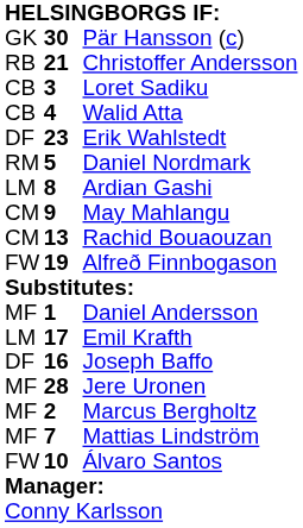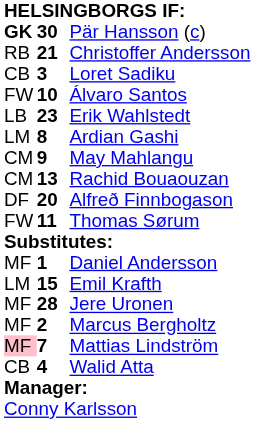Pär Hansson (c) | column 1: normal -> bold
rows swapped: Walid Atta <-> Álvaro Santos
Erik Wahlstedt | column 1: DF -> LB
- row: RM | 5 | Daniel Nordmark
Alfreð Finnbogason | column 1: FW -> DF
Alfreð Finnbogason | column 2: 19 -> 20
+ row: FW | 11 | Thomas Sørum
Emil Krafth | column 2: 17 -> 15
- row: DF | 16 | Joseph Baffo
Mattias Lindström | column 1: no background -> pink background
